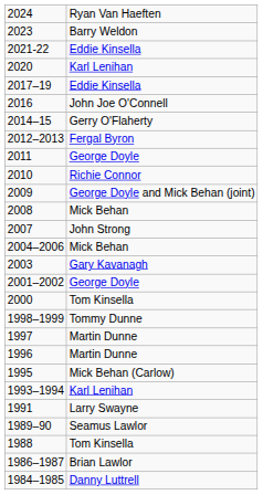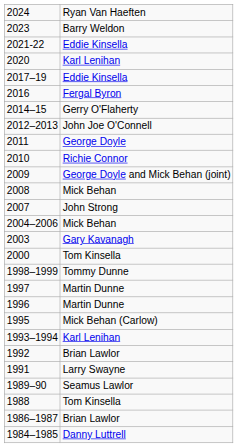2016 | column 2: John Joe O'Connell -> Fergal Byron
2012–2013 | column 2: Fergal Byron -> John Joe O'Connell
- row: 2001–2002 | George Doyle
+ row: 1992 | Brian Lawlor
